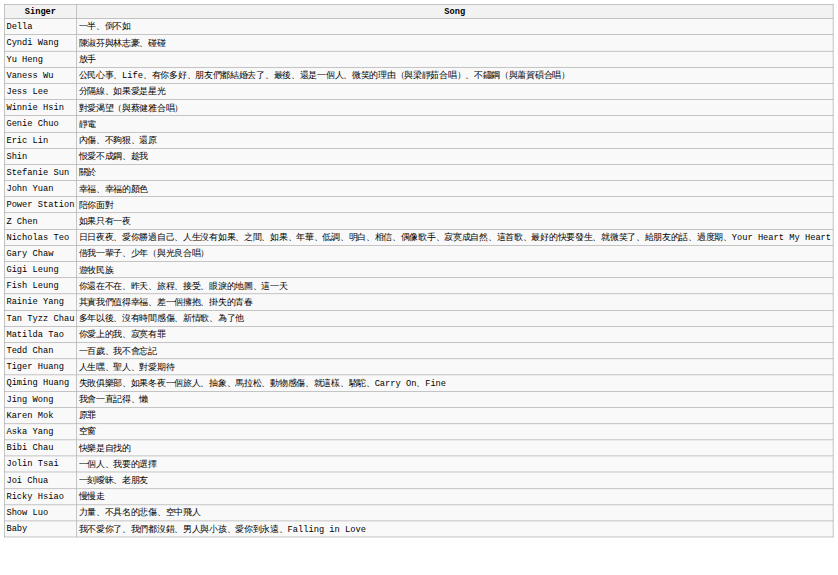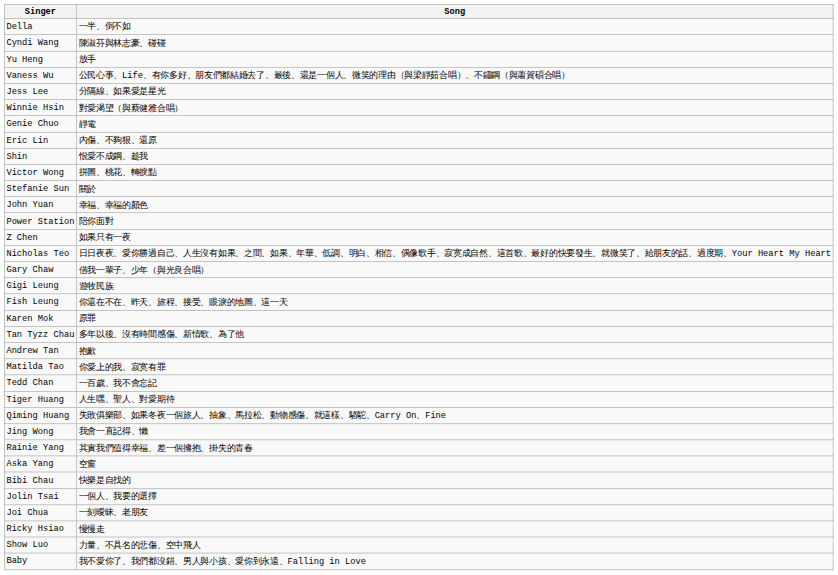+ row: Victor Wong | 拼圖、桃花、轉捩點
rows swapped: Karen Mok <-> Rainie Yang
+ row: Andrew Tan | 抱歉
